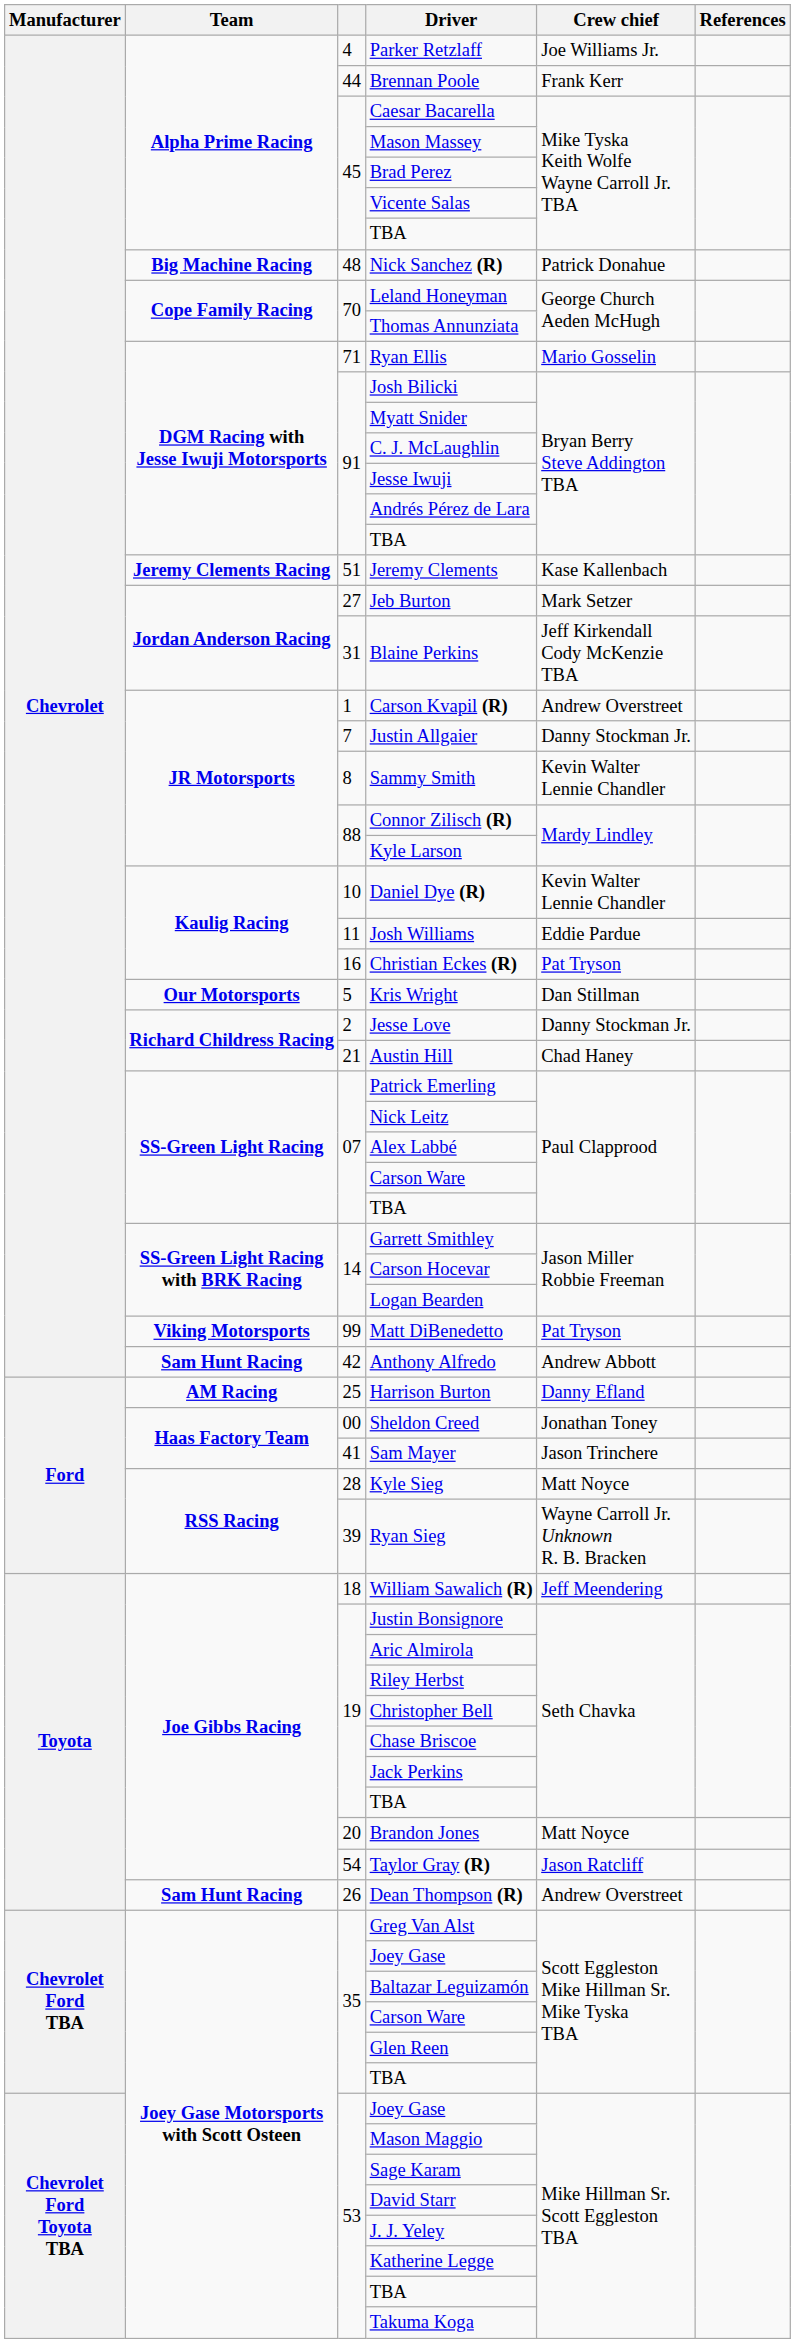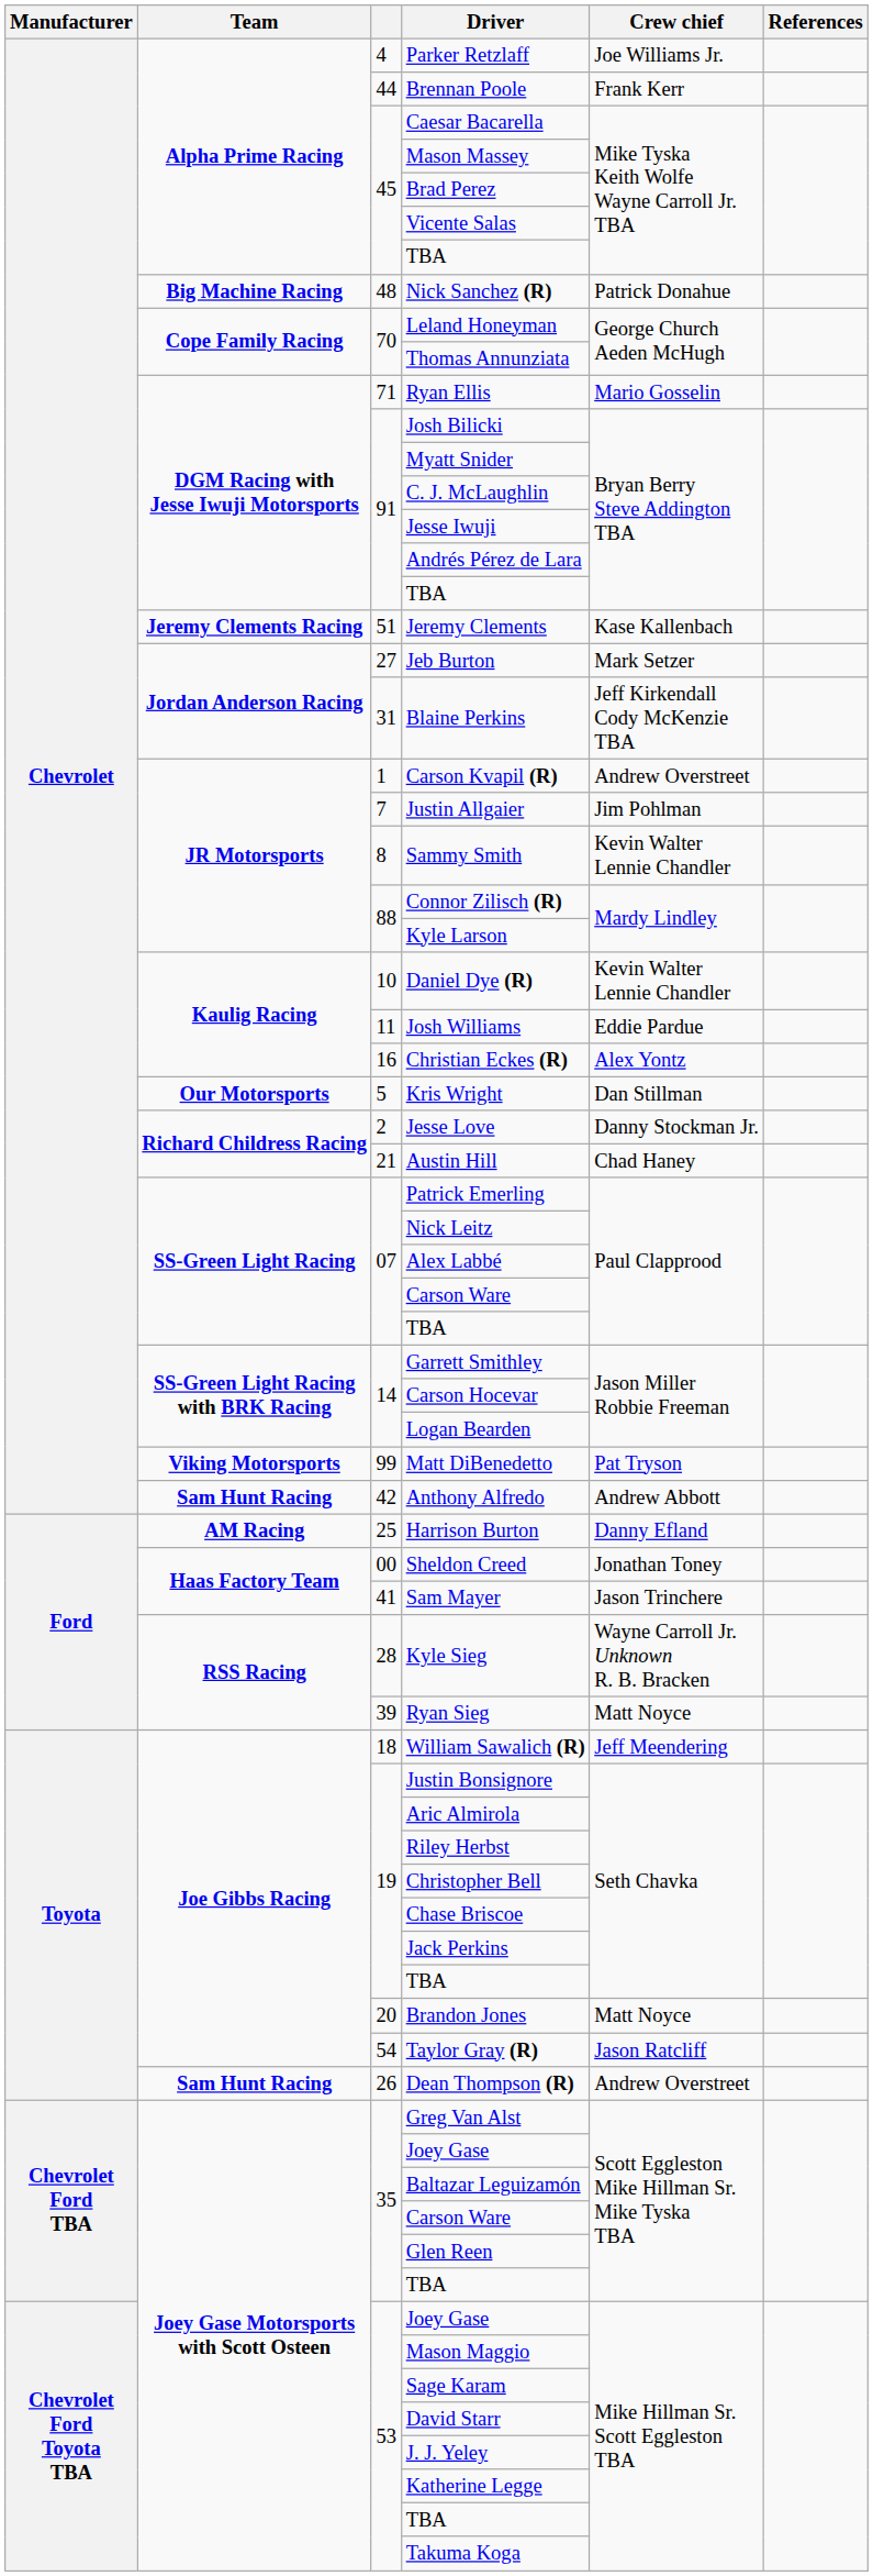Justin Allgaier | Crew chief: Danny Stockman Jr. -> Jim Pohlman
Christian Eckes (R) | Crew chief: Pat Tryson -> Alex Yontz
Kyle Sieg | Crew chief: Matt Noyce -> Wayne Carroll Jr. Unknown R. B. Bracken
Ryan Sieg | Crew chief: Wayne Carroll Jr. Unknown R. B. Bracken -> Matt Noyce
